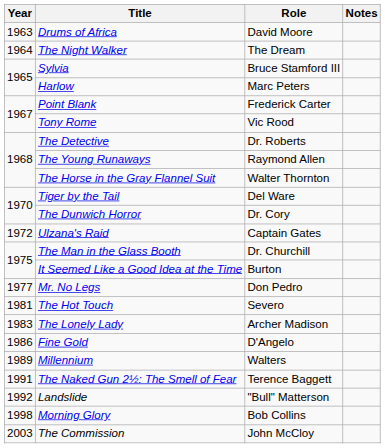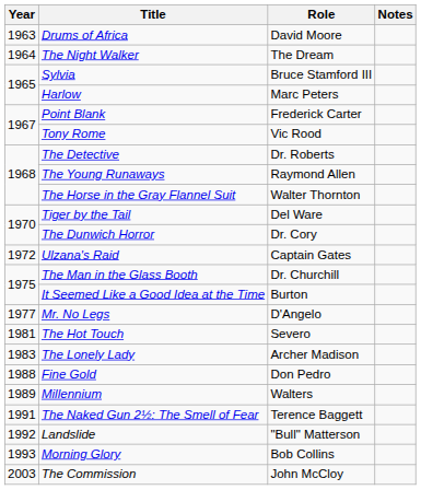Mr. No Legs | Role: Don Pedro -> D'Angelo
Fine Gold | Year: 1986 -> 1988
Fine Gold | Role: D'Angelo -> Don Pedro
Morning Glory | Year: 1998 -> 1993
